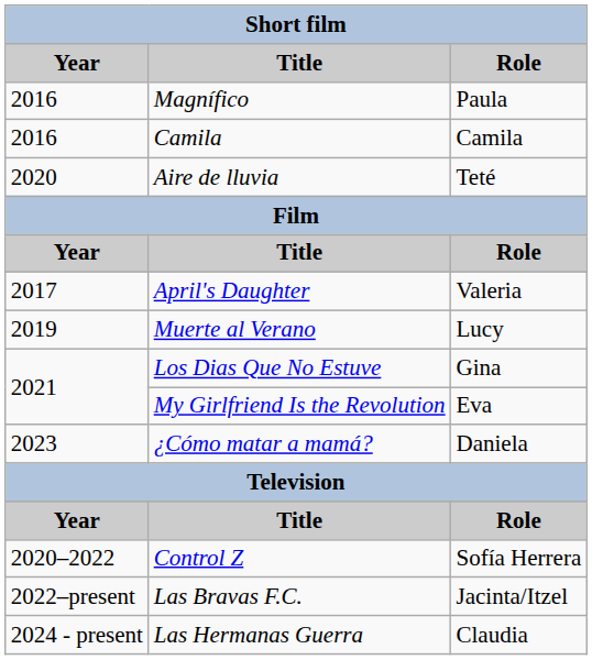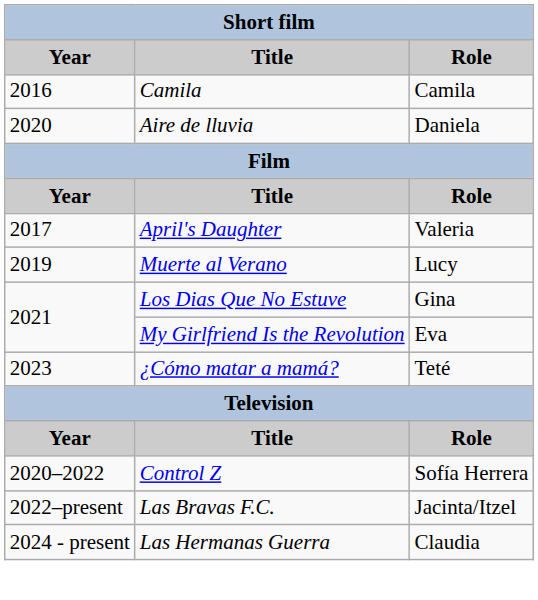- row: 2016 | Magnífico | Paula
Aire de lluvia | Role: Teté -> Daniela
¿Cómo matar a mamá? | Role: Daniela -> Teté
